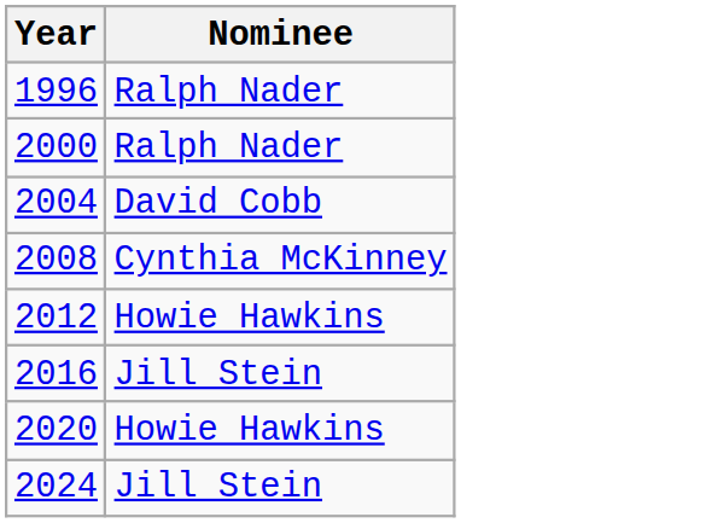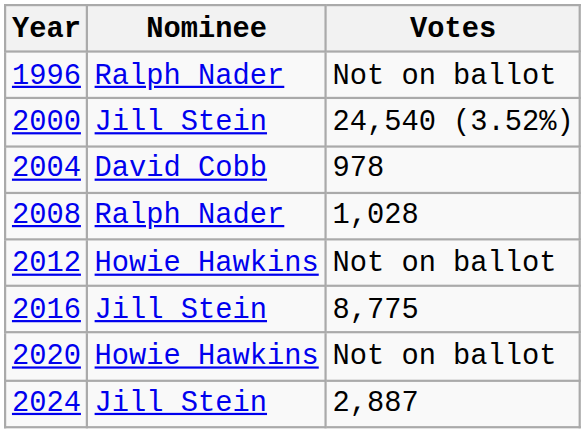+ column: Votes | Not on ballot | 24,540 (3.52%) | 978 | 1,028 | Not on ballot | 8,775 | Not on ballot | 2,887
2000 | Nominee: Ralph Nader -> Jill Stein
2008 | Nominee: Cynthia McKinney -> Ralph Nader
